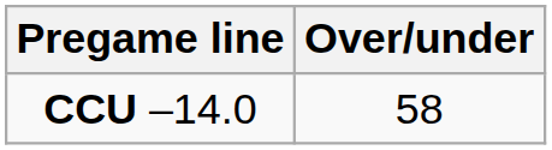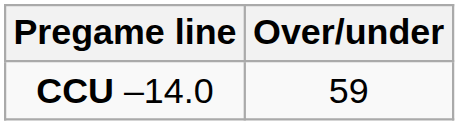CCU –14.0 | Over/under: 58 -> 59
